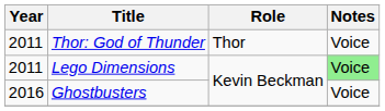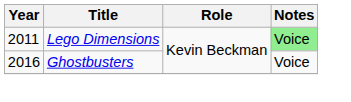- row: 2011 | Thor: God of Thunder | Thor | Voice
